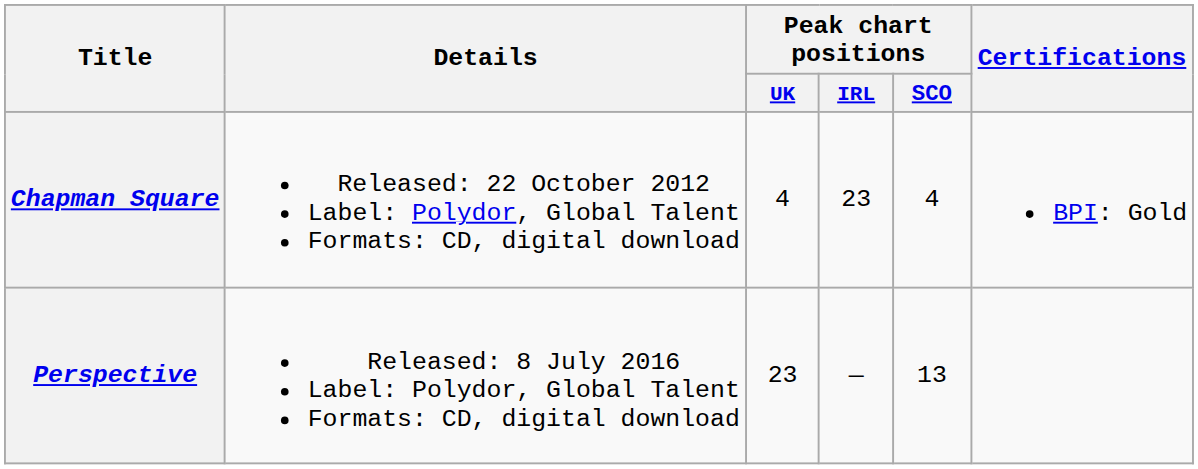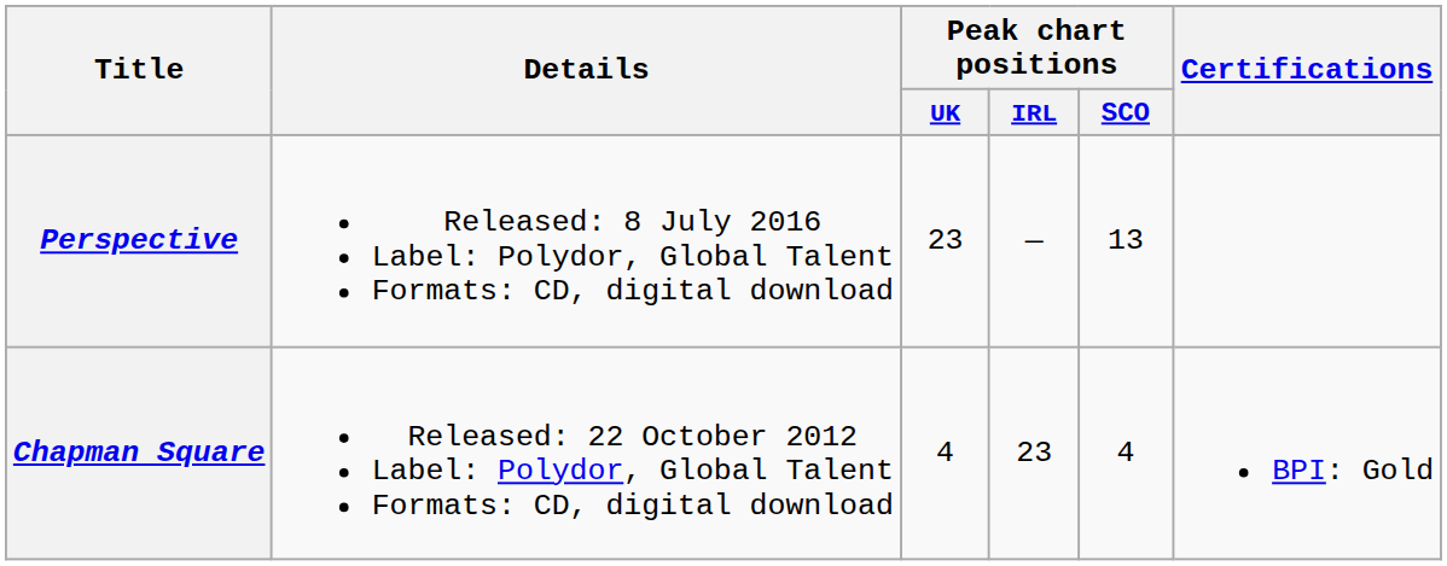rows swapped: Chapman Square <-> Perspective
